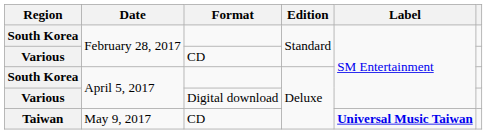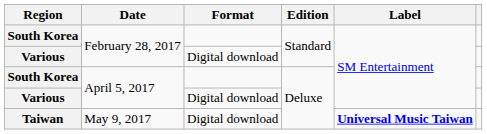Various / February 28, 2017 | Format: CD -> Digital download
Taiwan | Format: CD -> Digital download
